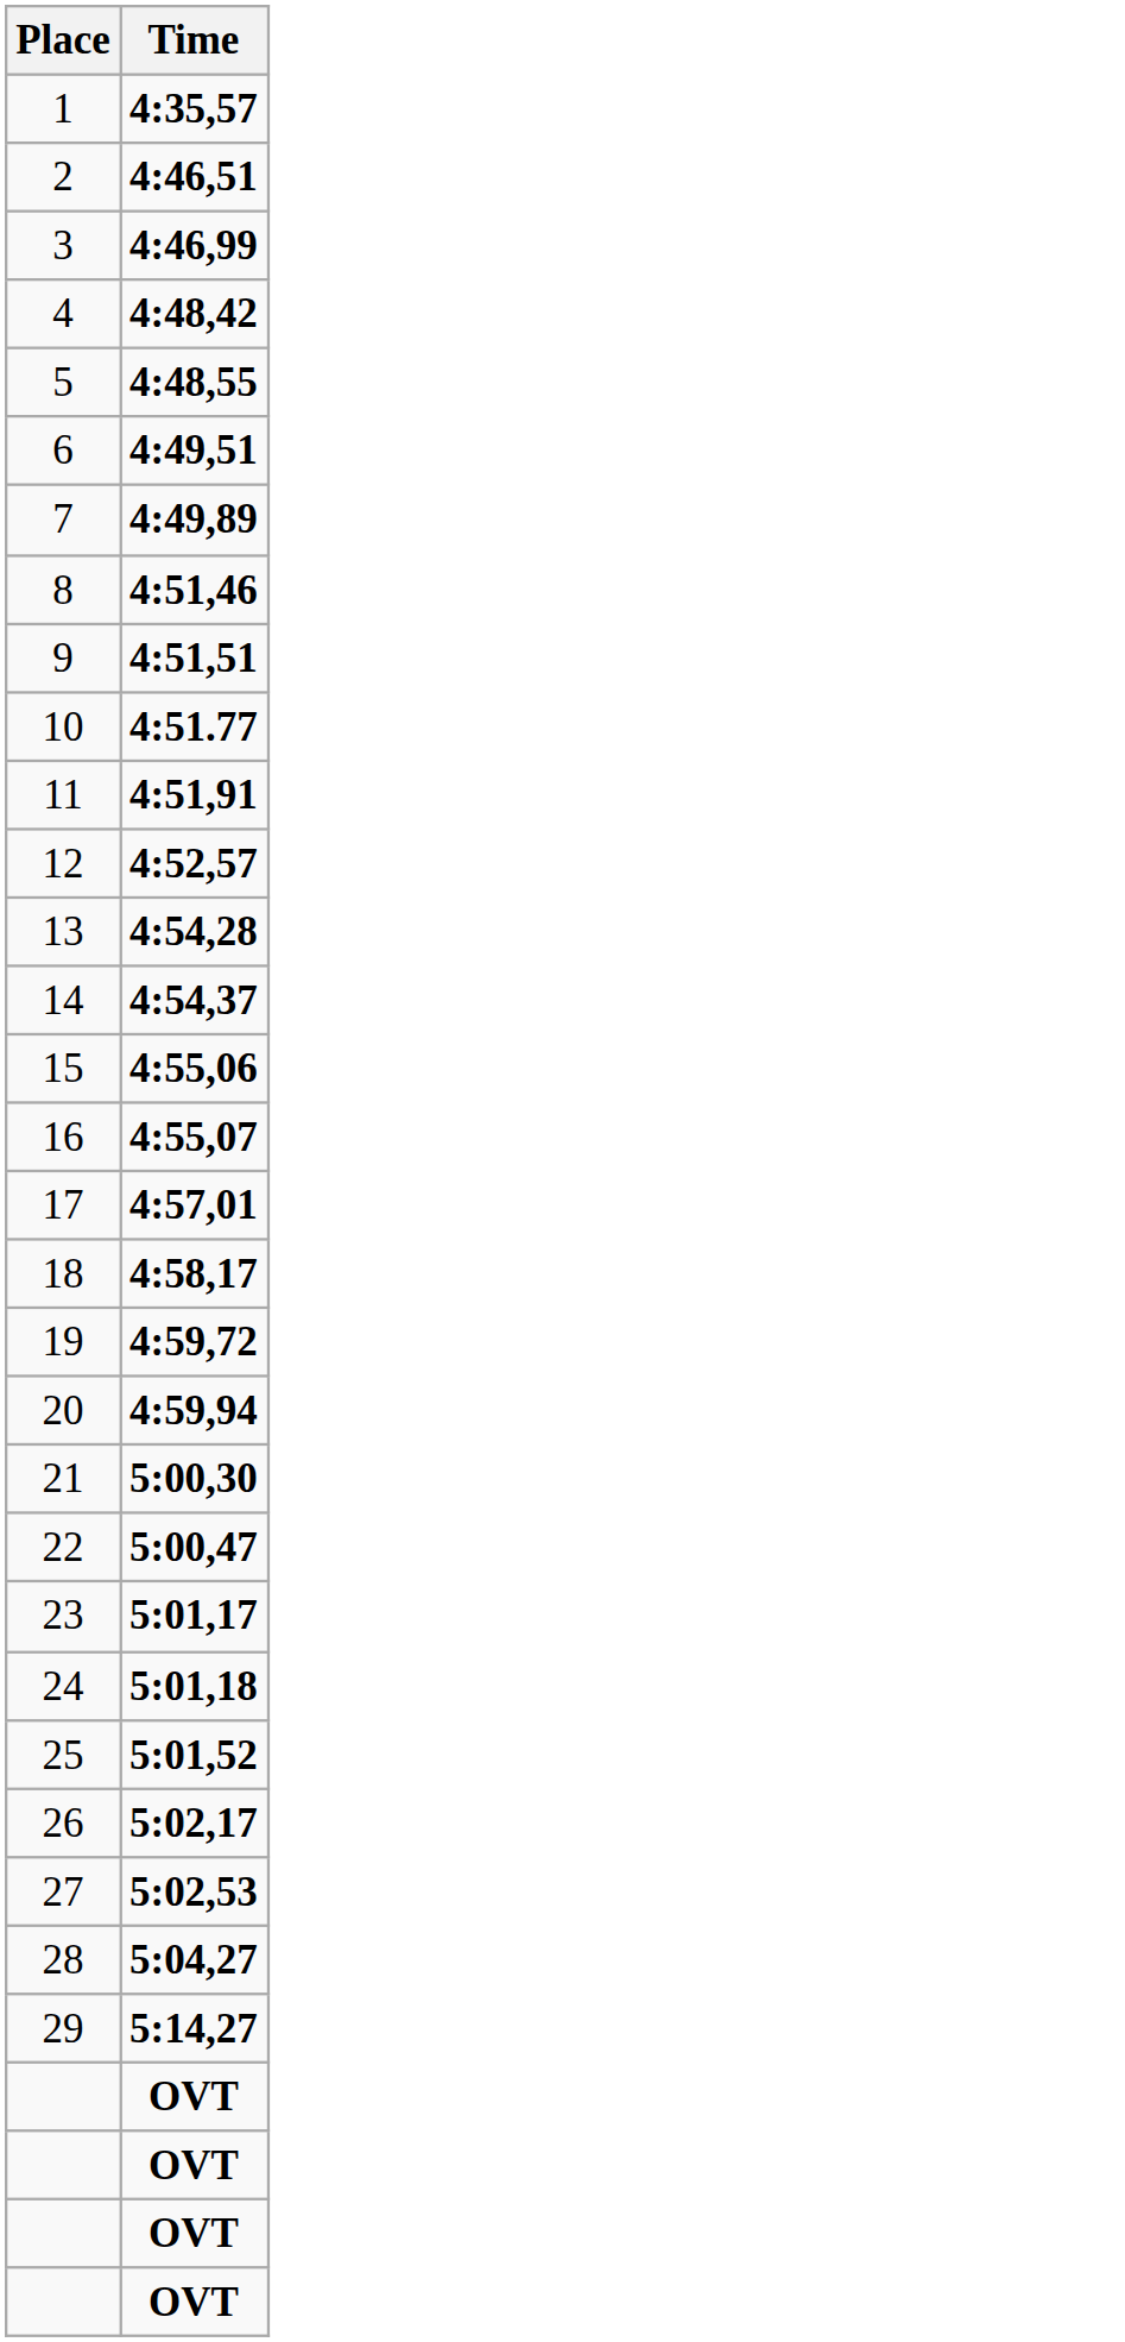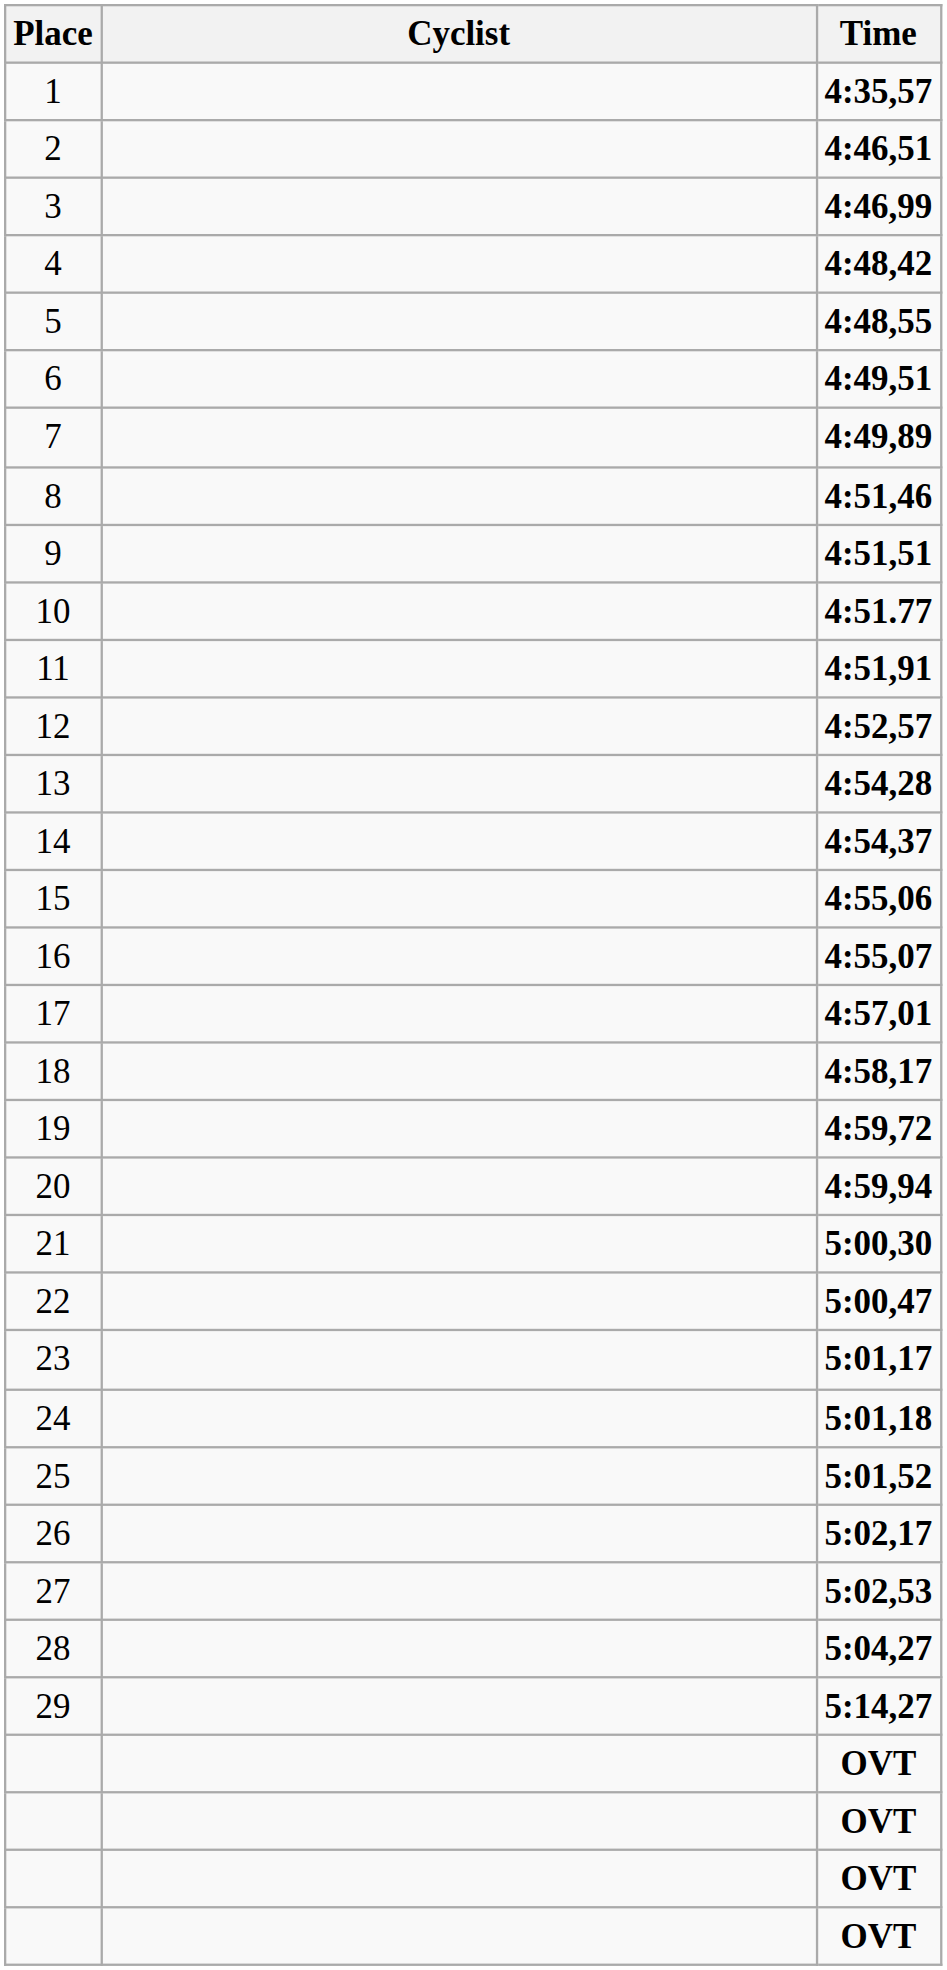+ column: Cyclist
